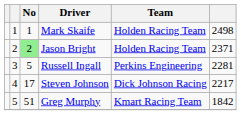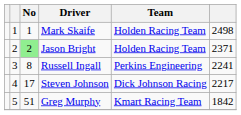Russell Ingall | No: 5 -> 8
Russell Ingall | column 6: 2281 -> 2241
